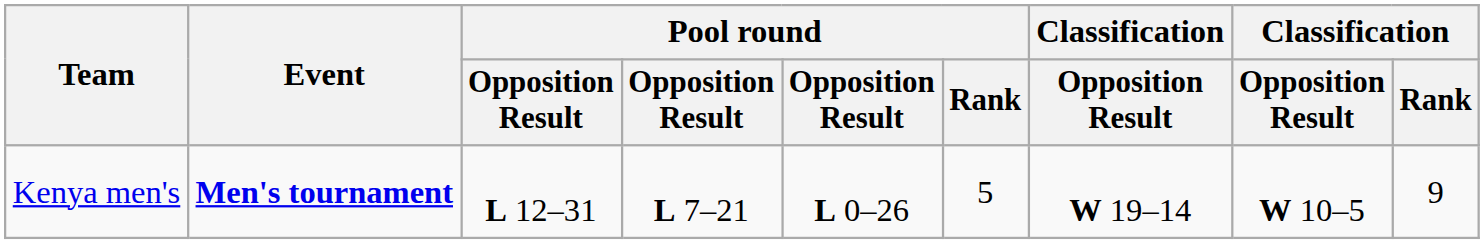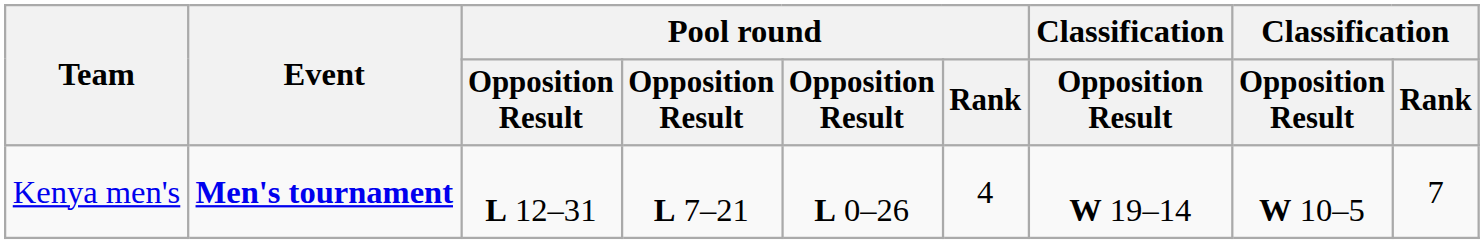Kenya men's | Pool round / Rank: 5 -> 4
Kenya men's | Classification / Rank: 9 -> 7
